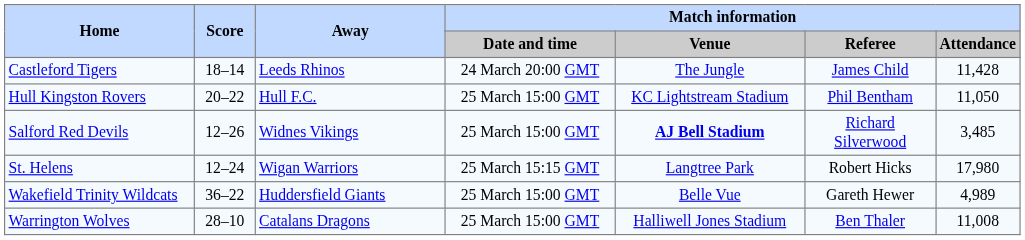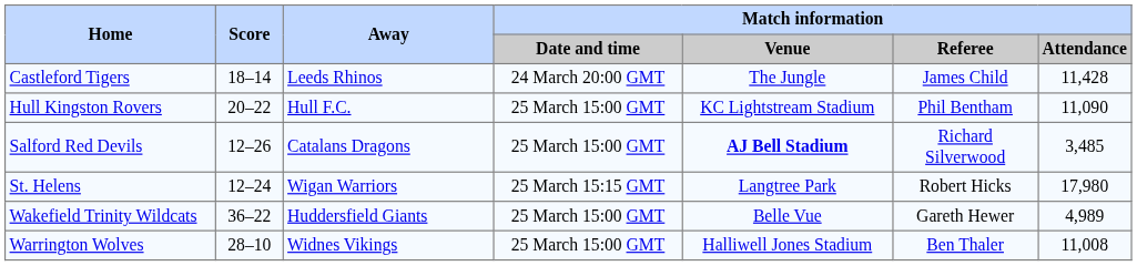Hull Kingston Rovers | Match information / Attendance: 11,050 -> 11,090
Salford Red Devils | Away: Widnes Vikings -> Catalans Dragons
Warrington Wolves | Away: Catalans Dragons -> Widnes Vikings
